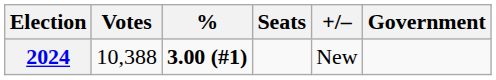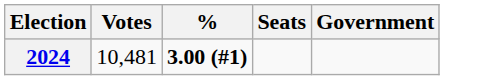- column: +/– | New
2024 | Votes: 10,388 -> 10,481
